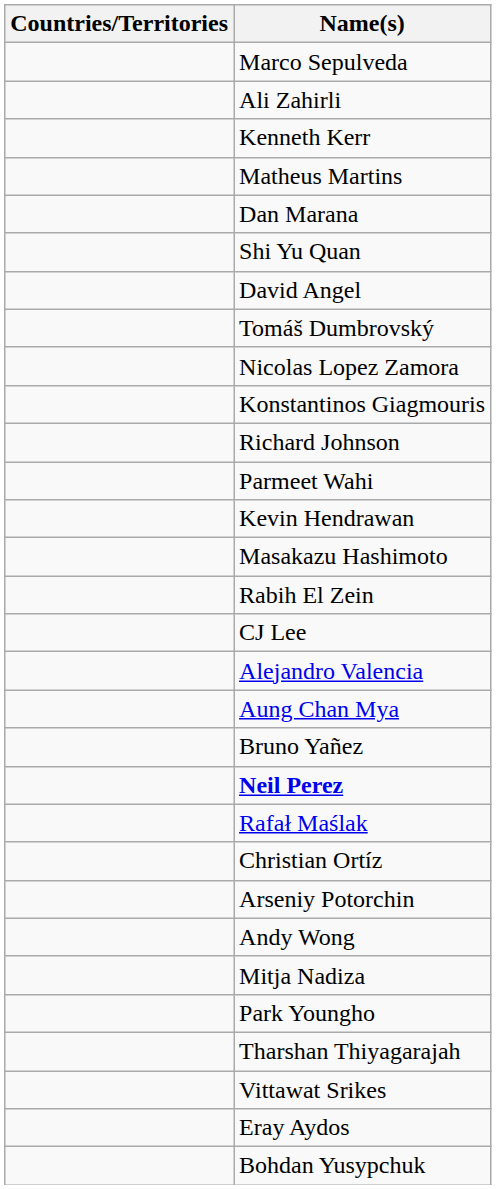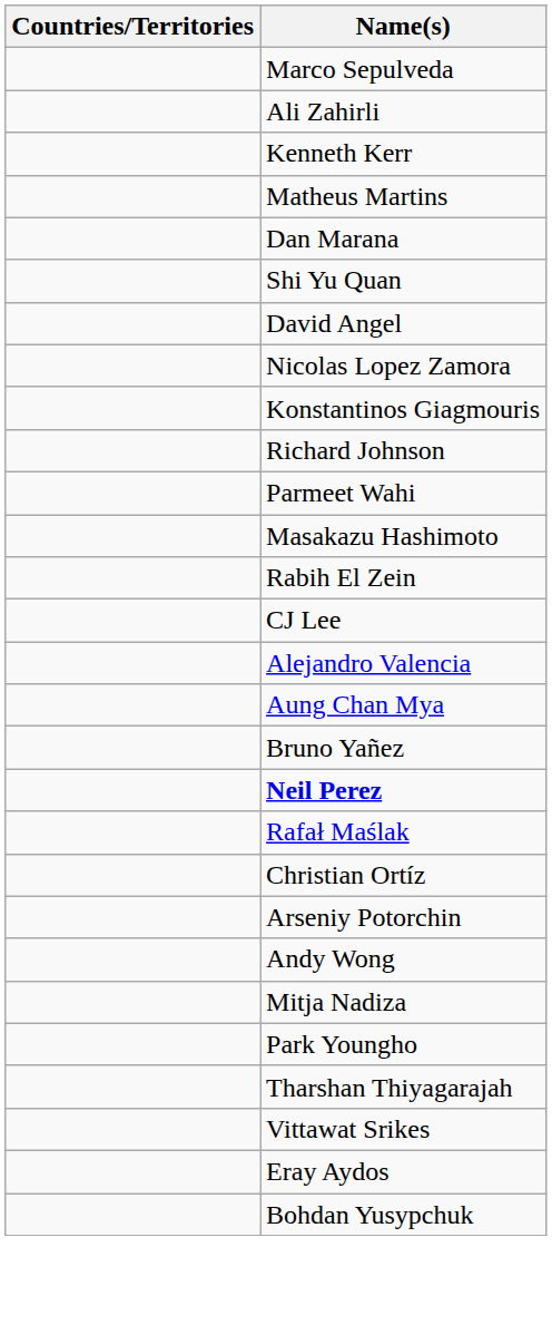- row: Tomáš Dumbrovský
- row: Kevin Hendrawan
